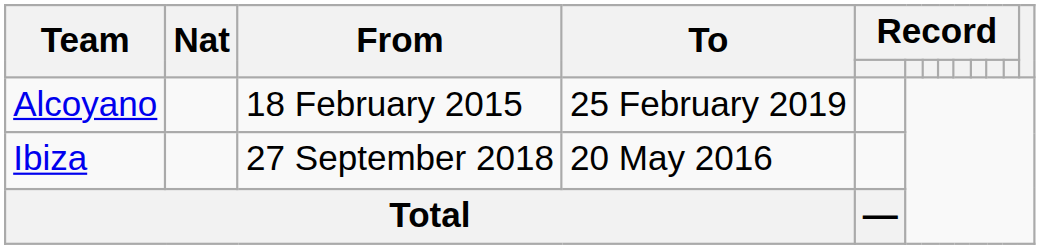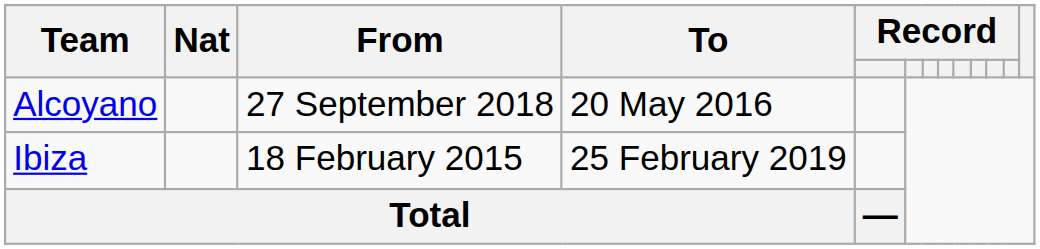Alcoyano | From: 18 February 2015 -> 27 September 2018
Alcoyano | To: 25 February 2019 -> 20 May 2016
Ibiza | From: 27 September 2018 -> 18 February 2015
Ibiza | To: 20 May 2016 -> 25 February 2019
